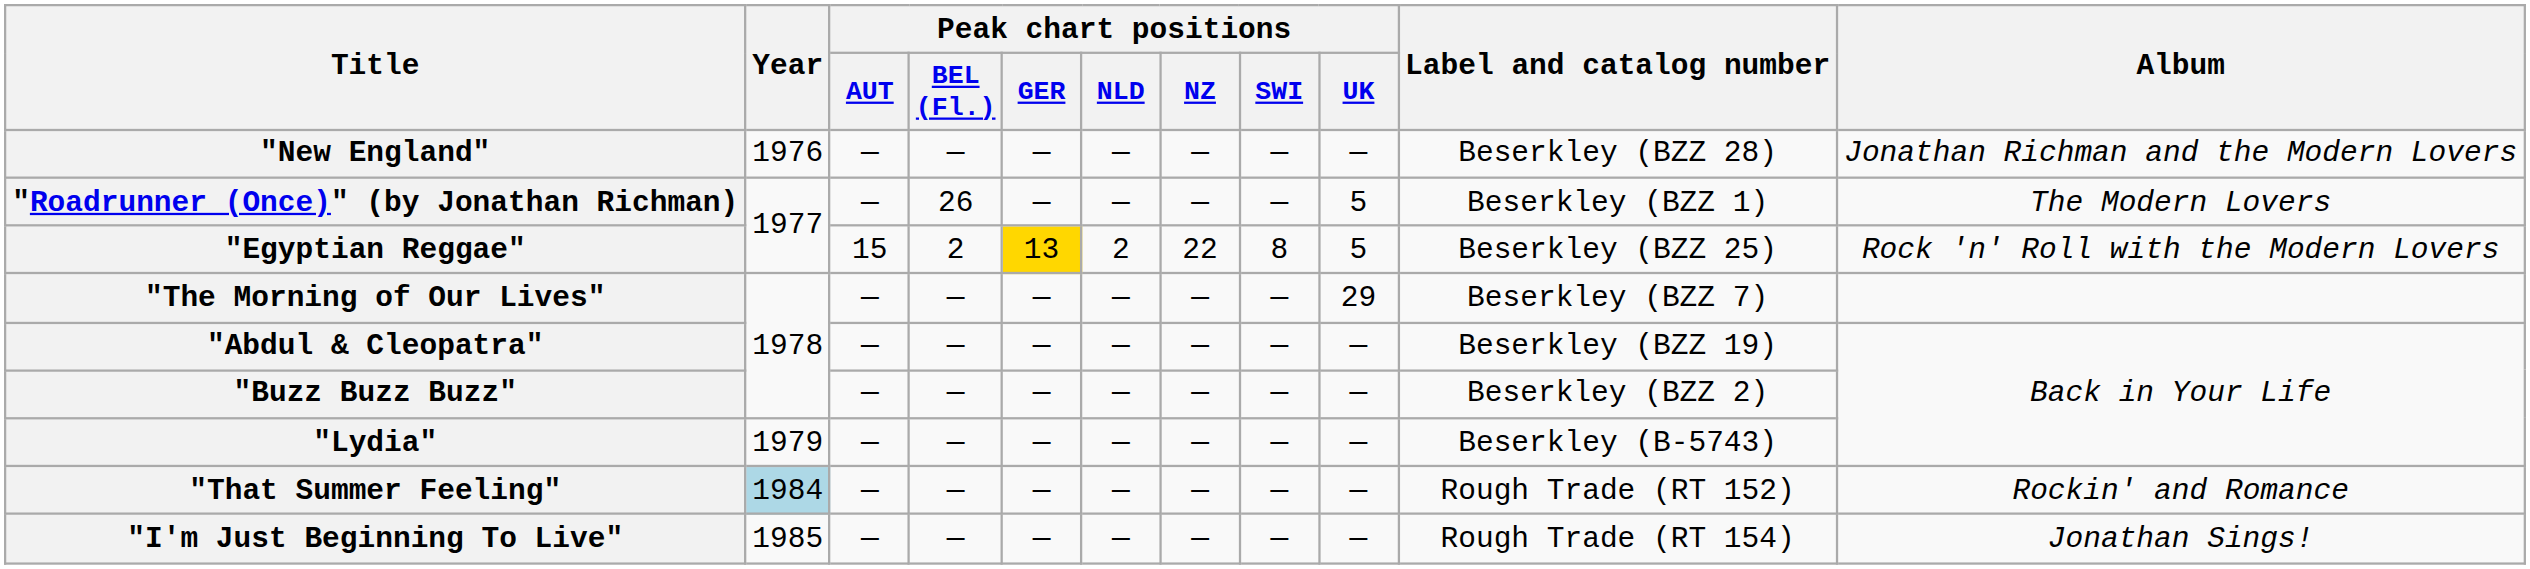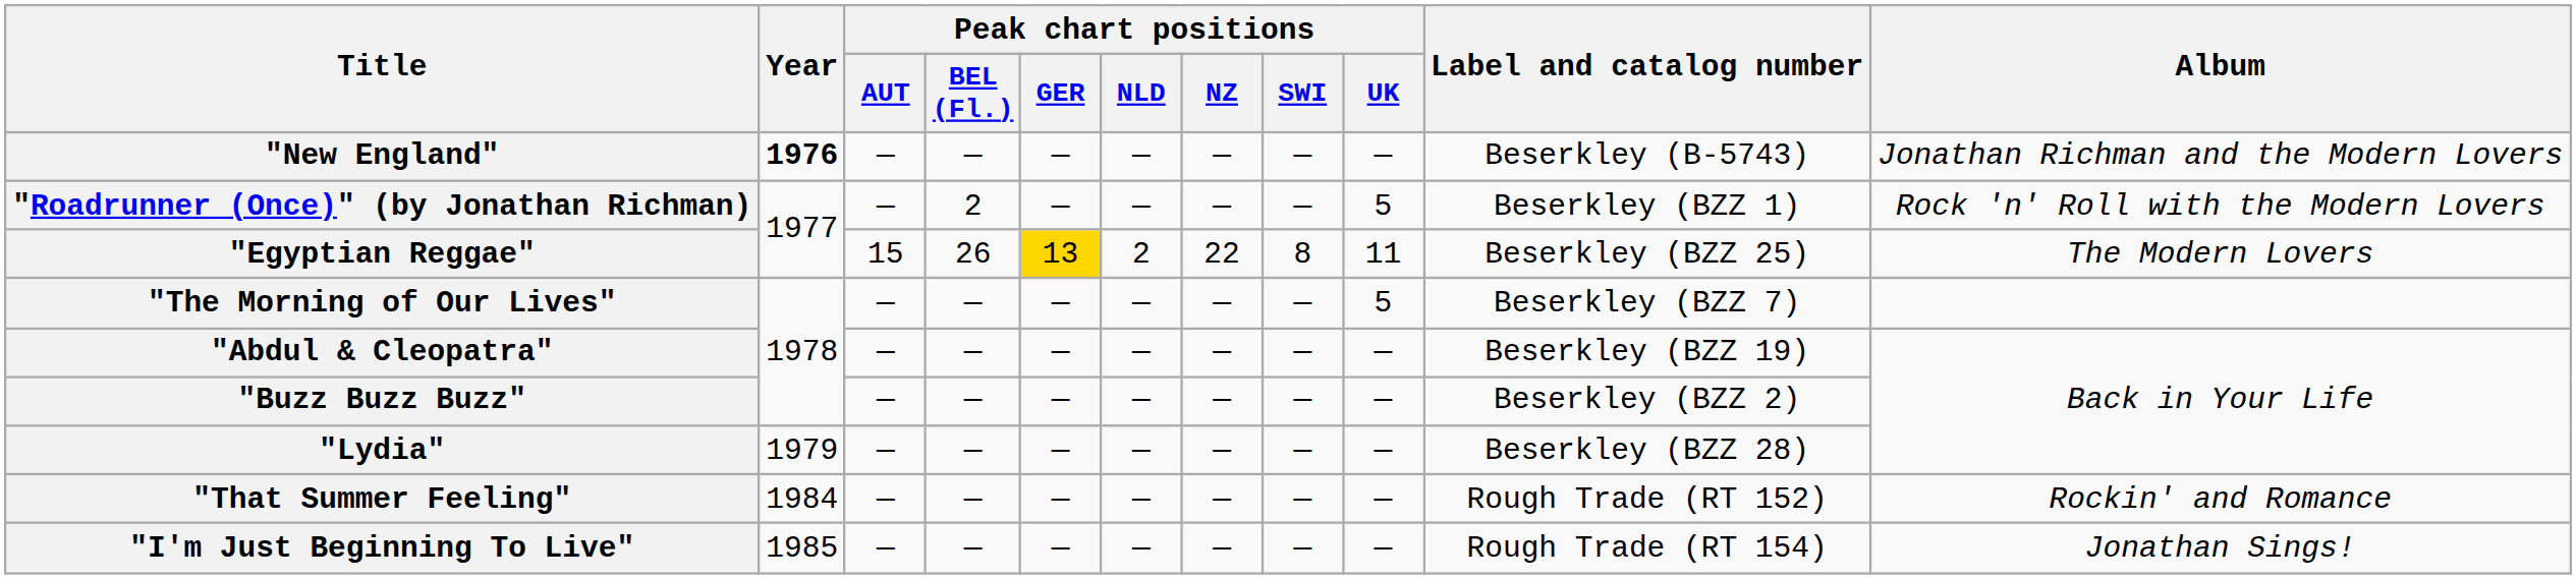"New England" | Year: normal -> bold
"New England" | Label and catalog number: Beserkley (BZZ 28) -> Beserkley (B-5743)
"Roadrunner (Once)" (by Jonathan Richman) | Peak chart positions / BEL (Fl.): 26 -> 2
"Roadrunner (Once)" (by Jonathan Richman) | Album: The Modern Lovers -> Rock 'n' Roll with the Modern Lovers
"Egyptian Reggae" | Peak chart positions / BEL (Fl.): 2 -> 26
"Egyptian Reggae" | Peak chart positions / UK: 5 -> 11
"Egyptian Reggae" | Album: Rock 'n' Roll with the Modern Lovers -> The Modern Lovers
"The Morning of Our Lives" | Peak chart positions / UK: 29 -> 5
"Lydia" | Label and catalog number: Beserkley (B-5743) -> Beserkley (BZZ 28)
"That Summer Feeling" | Year: lightblue background -> no background
